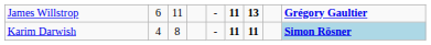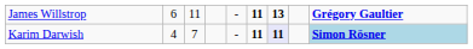Karim Darwish | column 3: 8 -> 7
Karim Darwish | column 7: no background -> lavender background
